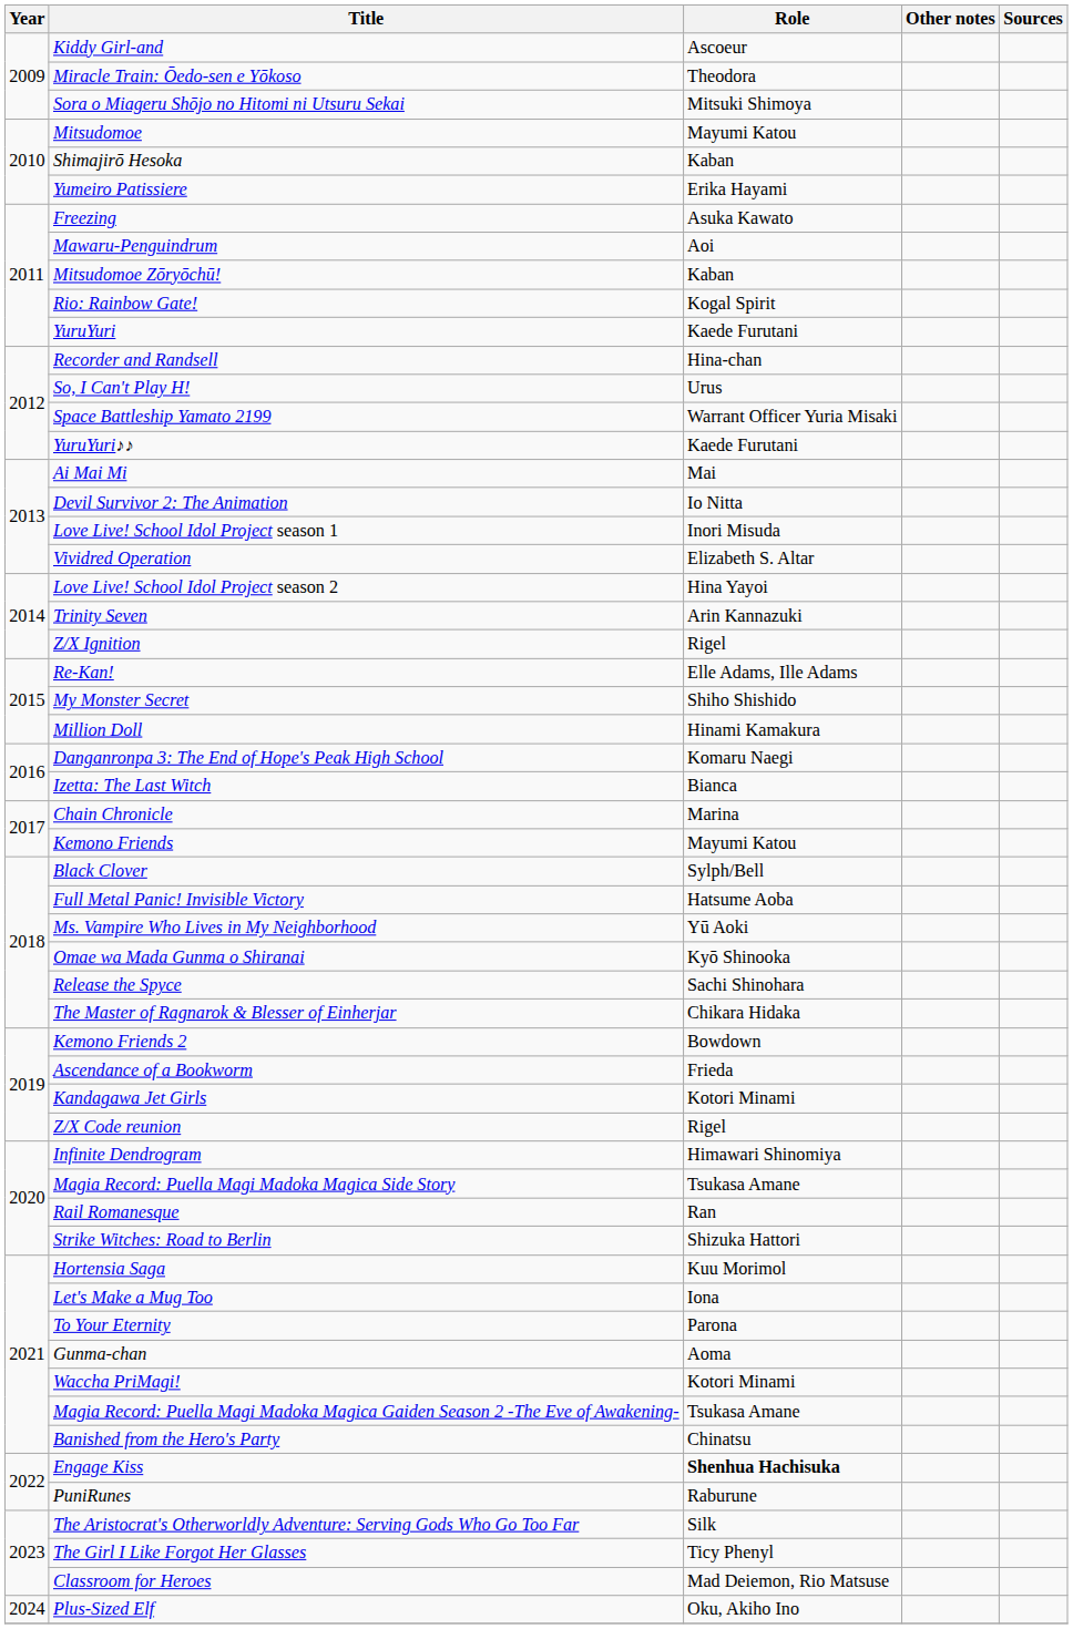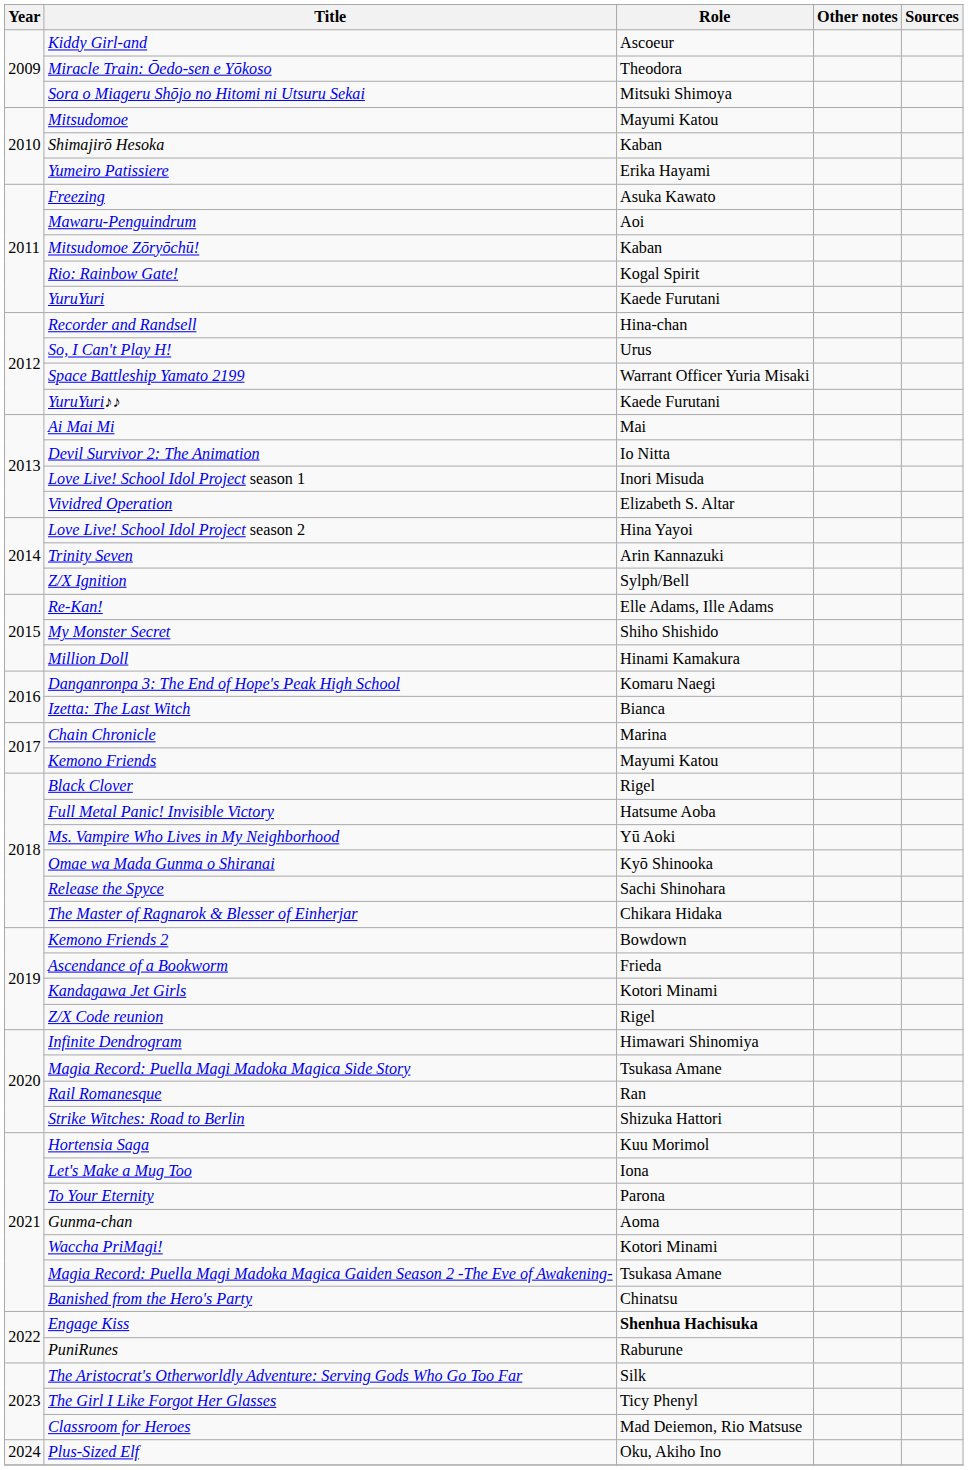Z/X Ignition | Role: Rigel -> Sylph/Bell
Black Clover | Role: Sylph/Bell -> Rigel
